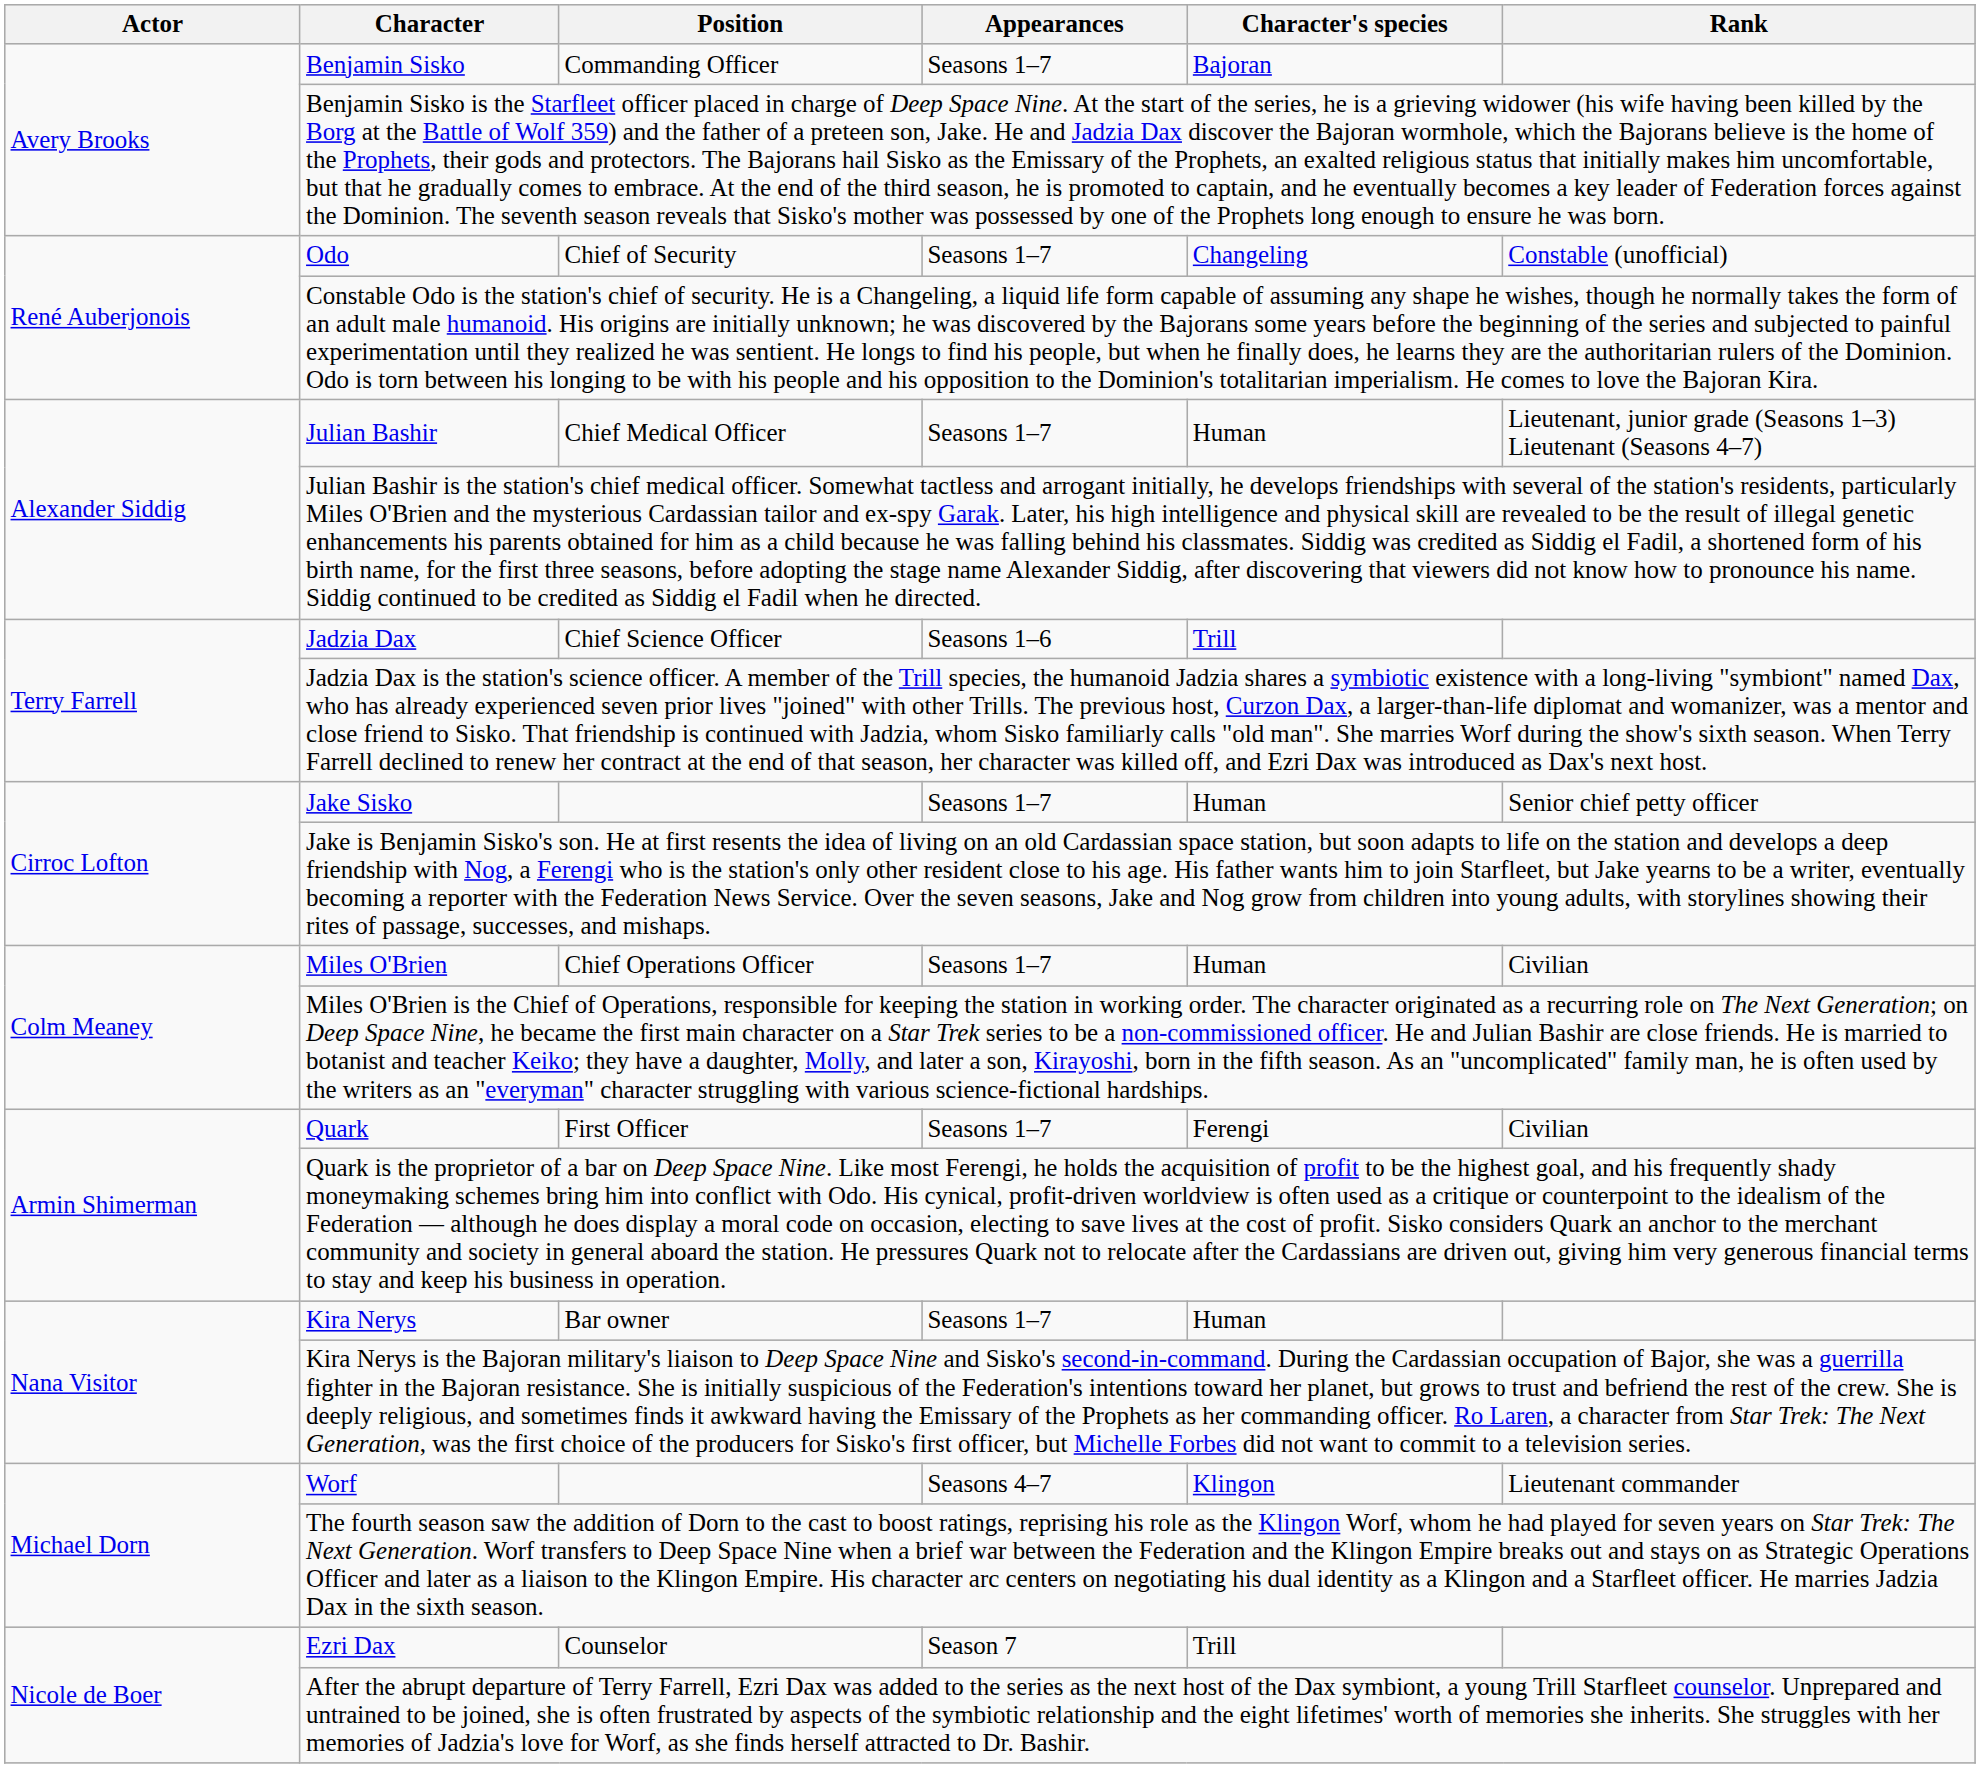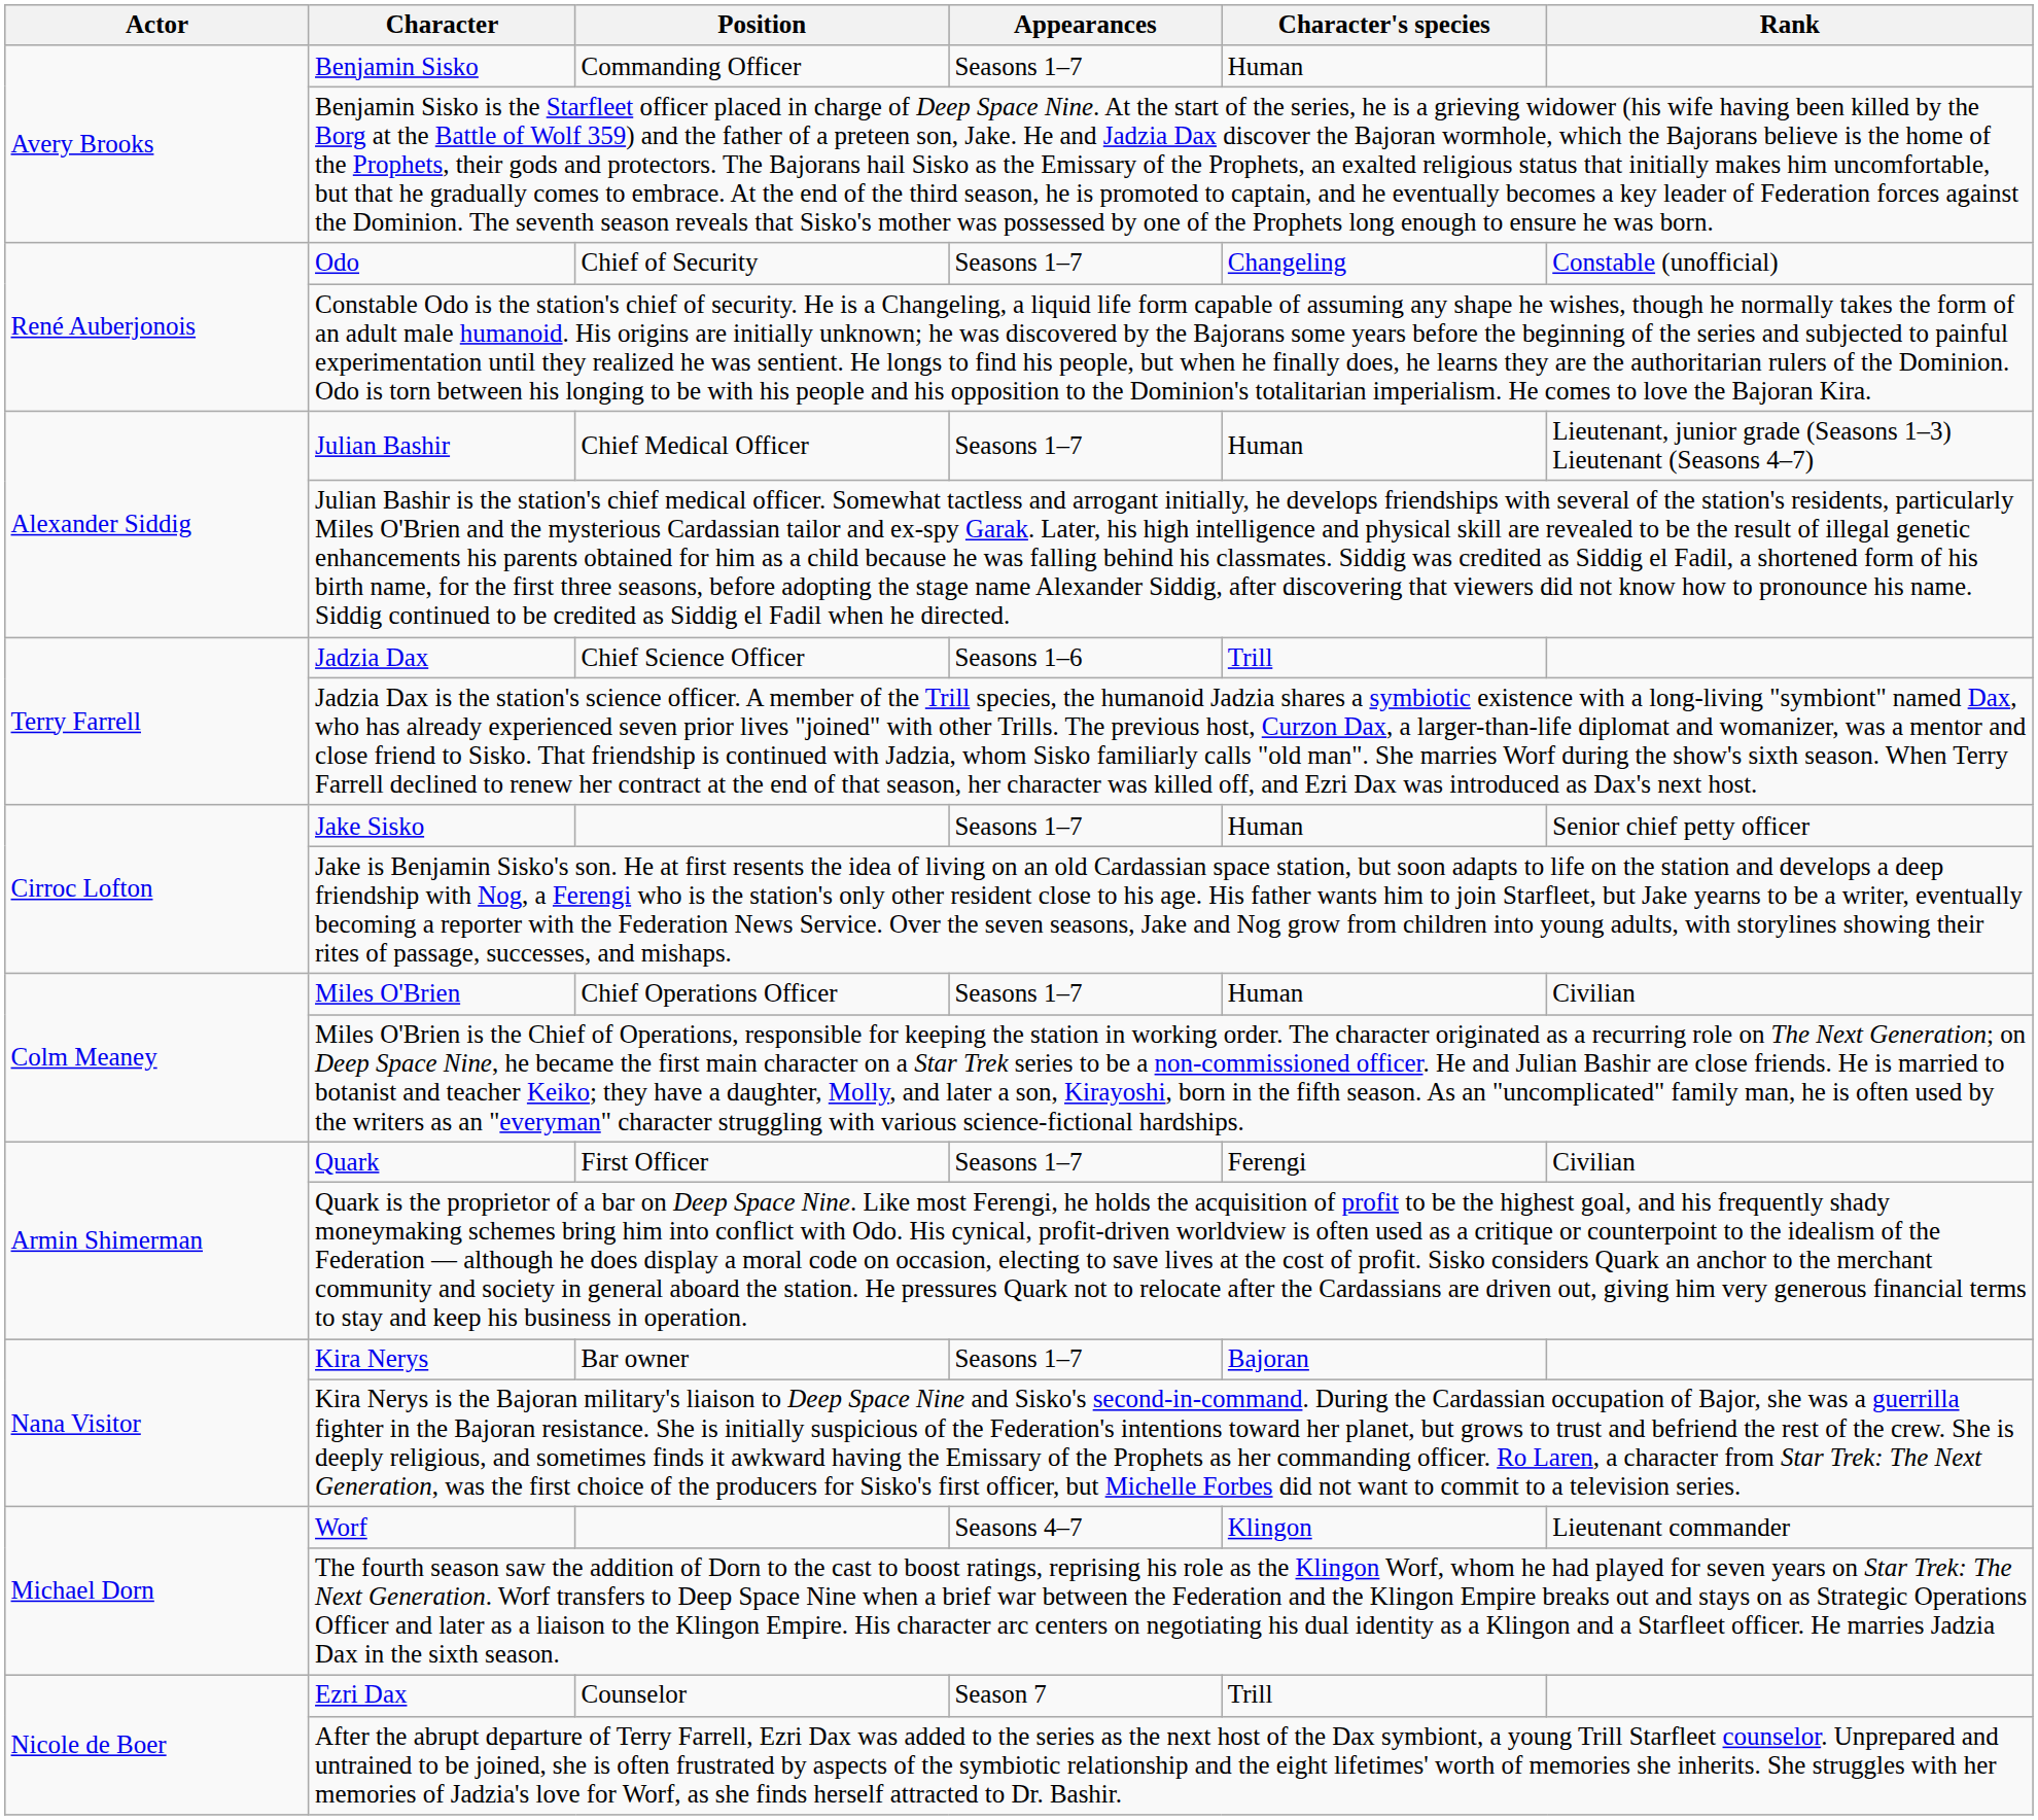Benjamin Sisko | Character's species: Bajoran -> Human
Kira Nerys | Character's species: Human -> Bajoran
